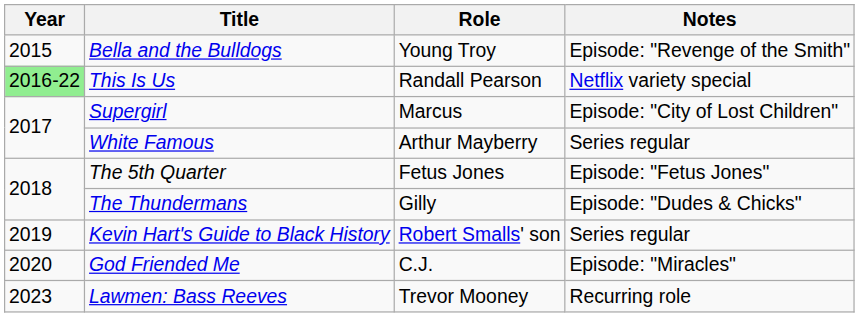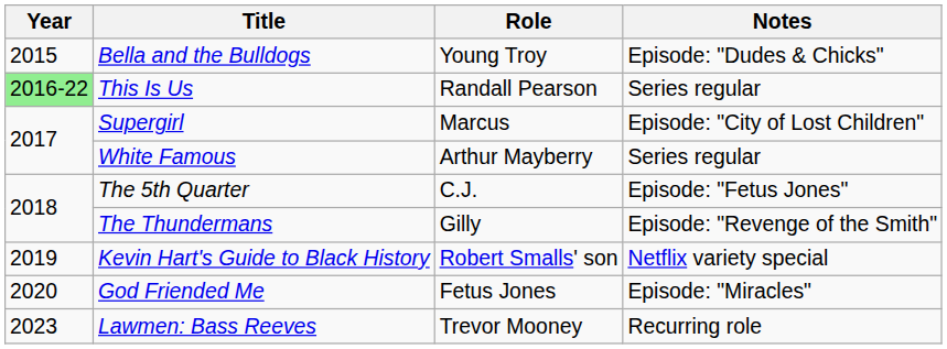Bella and the Bulldogs | Notes: Episode: "Revenge of the Smith" -> Episode: "Dudes & Chicks"
This Is Us | Notes: Netflix variety special -> Series regular
The 5th Quarter | Role: Fetus Jones -> C.J.
The Thundermans | Notes: Episode: "Dudes & Chicks" -> Episode: "Revenge of the Smith"
Kevin Hart's Guide to Black History | Notes: Series regular -> Netflix variety special
God Friended Me | Role: C.J. -> Fetus Jones
